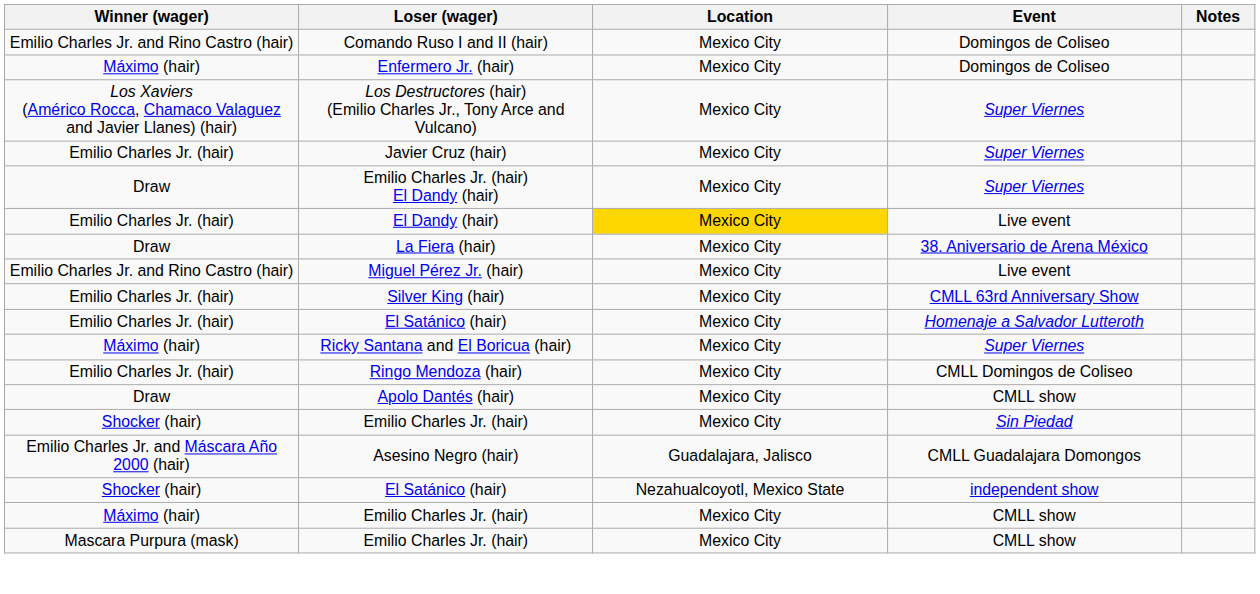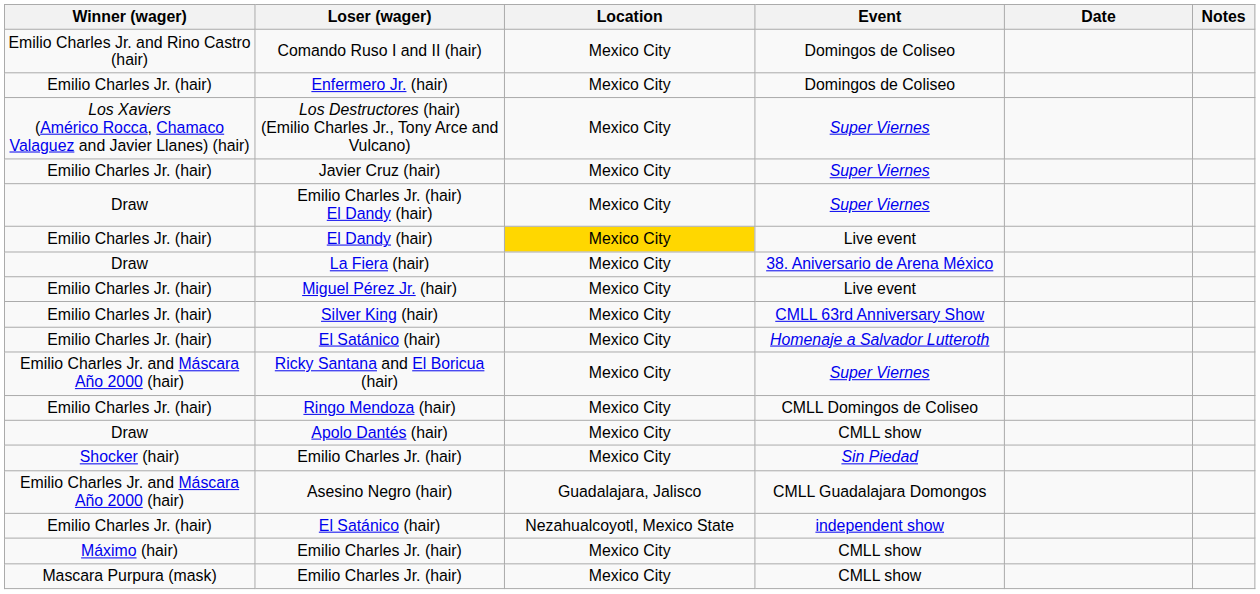+ column: Date
Enfermero Jr. (hair) | Winner (wager): Máximo (hair) -> Emilio Charles Jr. (hair)
Miguel Pérez Jr. (hair) | Winner (wager): Emilio Charles Jr. and Rino Castro (hair) -> Emilio Charles Jr. (hair)
Ricky Santana and El Boricua (hair) | Winner (wager): Máximo (hair) -> Emilio Charles Jr. and Máscara Año 2000 (hair)
El Satánico (hair) / independent show | Winner (wager): Shocker (hair) -> Emilio Charles Jr. (hair)
